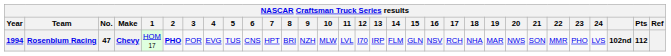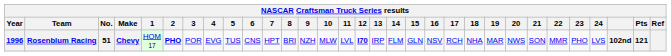Rosenblum Racing | Year: 1994 -> 1996
Rosenblum Racing | No.: 47 -> 51
Rosenblum Racing | 12: normal -> bold
Rosenblum Racing | Pts: 112 -> 121
